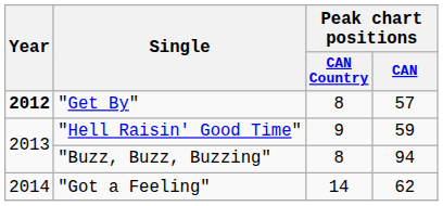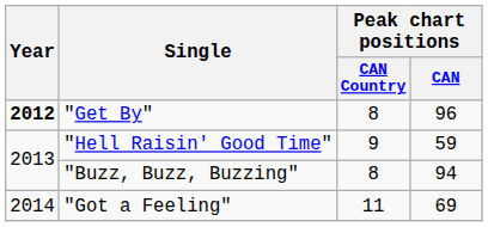"Get By" | Peak chart positions / CAN: 57 -> 96
"Got a Feeling" | Peak chart positions / CAN Country: 14 -> 11
"Got a Feeling" | Peak chart positions / CAN: 62 -> 69
